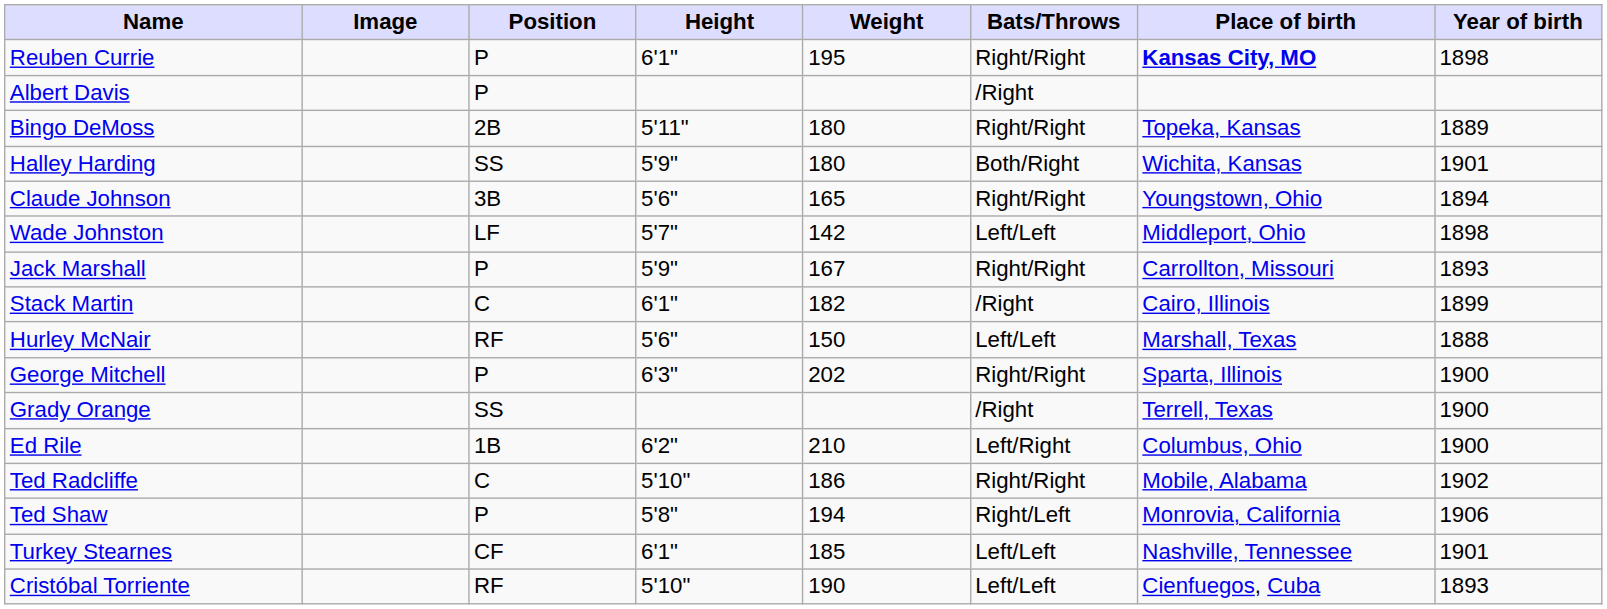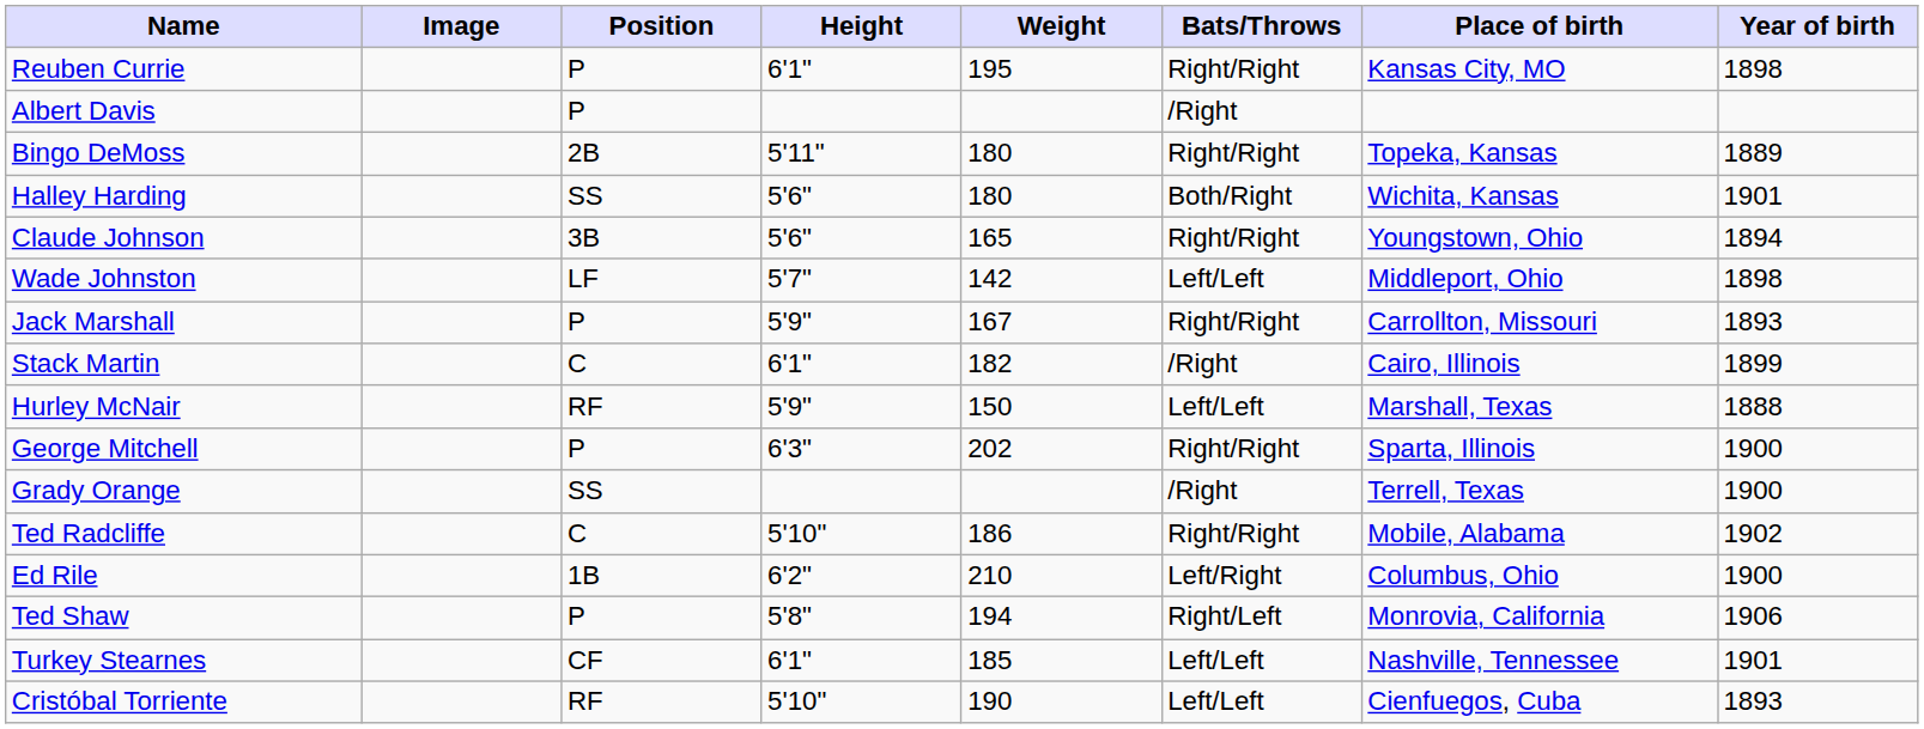Reuben Currie | Place of birth: bold -> normal
Halley Harding | Height: 5'9" -> 5'6"
Hurley McNair | Height: 5'6" -> 5'9"
rows swapped: Ted Radcliffe <-> Ed Rile
